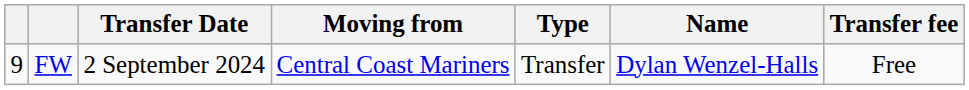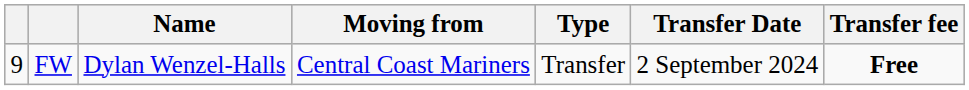columns swapped: Name <-> Transfer Date
FW | Transfer fee: normal -> bold
